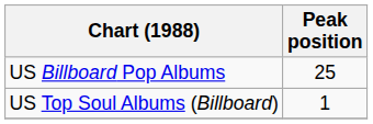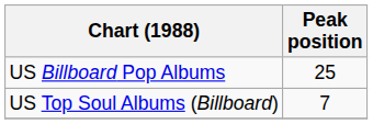US Top Soul Albums (Billboard) | Peak position: 1 -> 7
